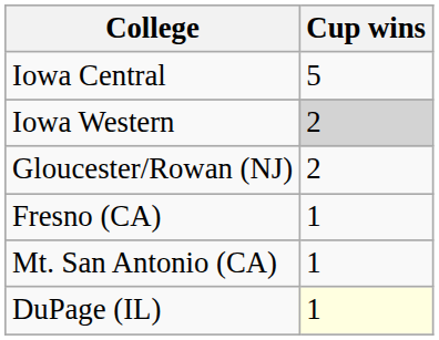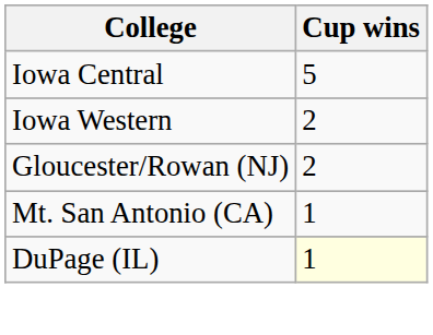Iowa Western | Cup wins: lightgrey background -> no background
- row: Fresno (CA) | 1
